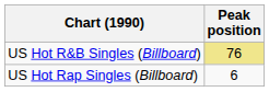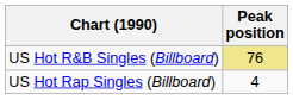US Hot Rap Singles (Billboard) | Peak position: 6 -> 4
